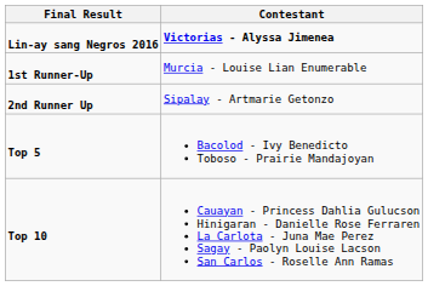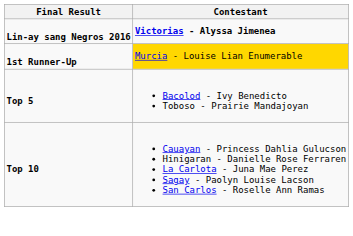1st Runner-Up | Contestant: no background -> gold background
- row: 2nd Runner Up | Sipalay - Artmarie Getonzo
